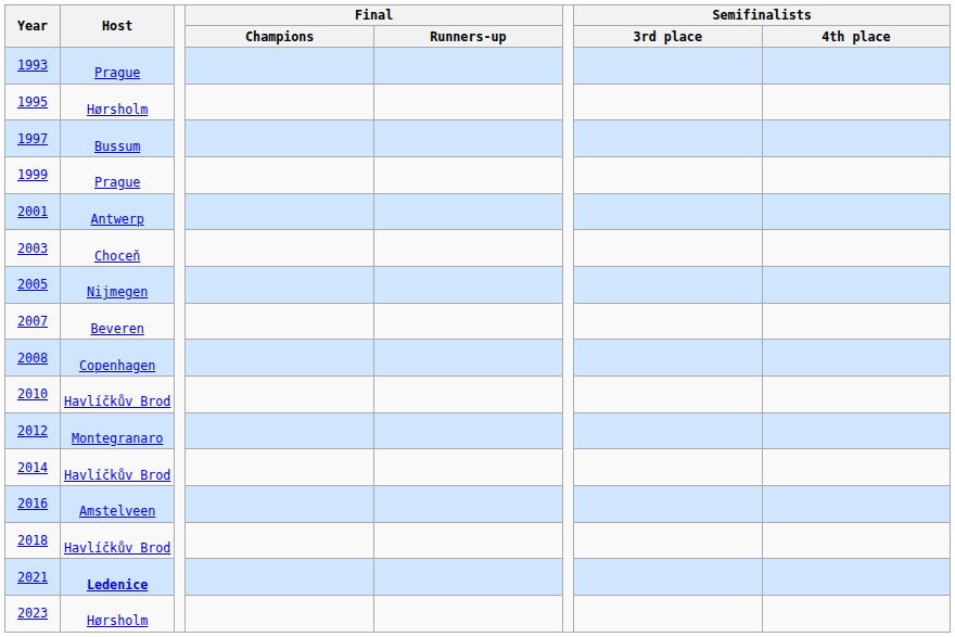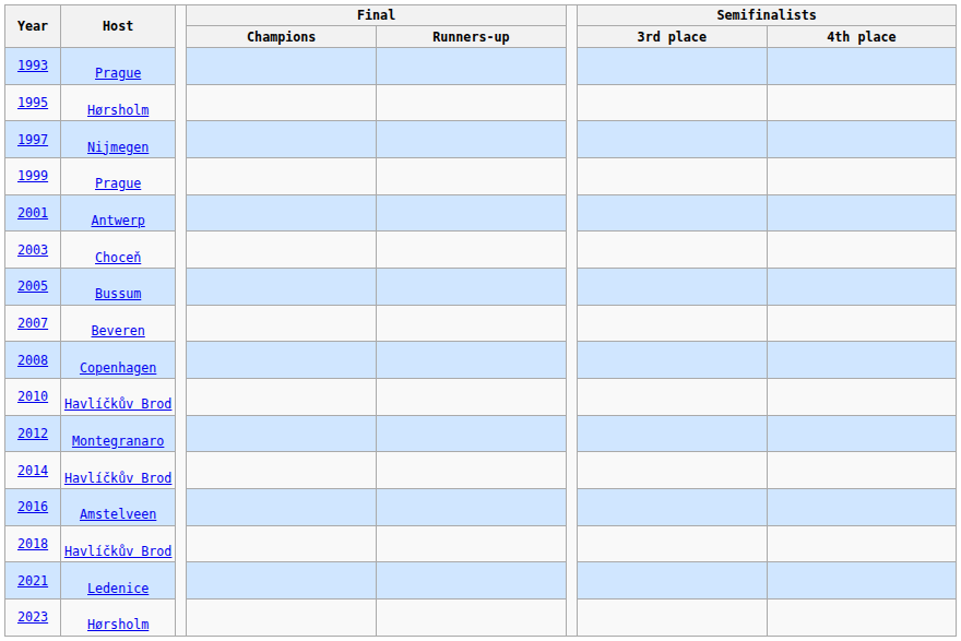1997 | Host: Bussum -> Nijmegen
2005 | Host: Nijmegen -> Bussum
2021 | Host: bold -> normal
